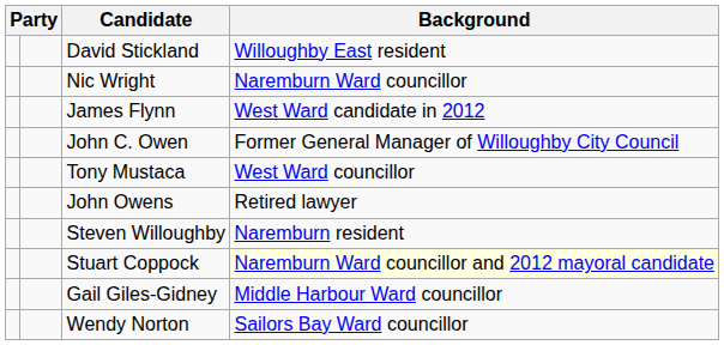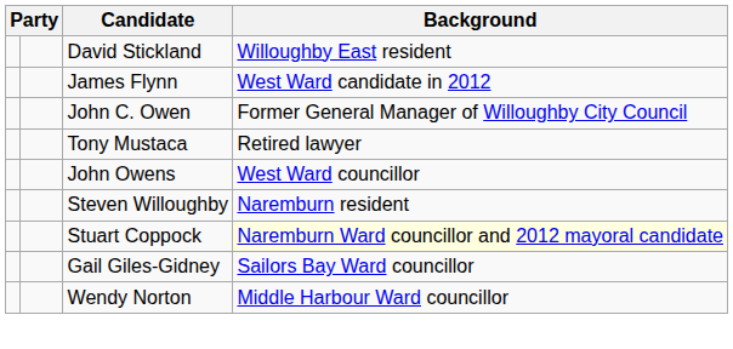- row: Nic Wright | Naremburn Ward councillor
Tony Mustaca | Background: West Ward councillor -> Retired lawyer
John Owens | Background: Retired lawyer -> West Ward councillor
Gail Giles-Gidney | Background: Middle Harbour Ward councillor -> Sailors Bay Ward councillor
Wendy Norton | Background: Sailors Bay Ward councillor -> Middle Harbour Ward councillor
